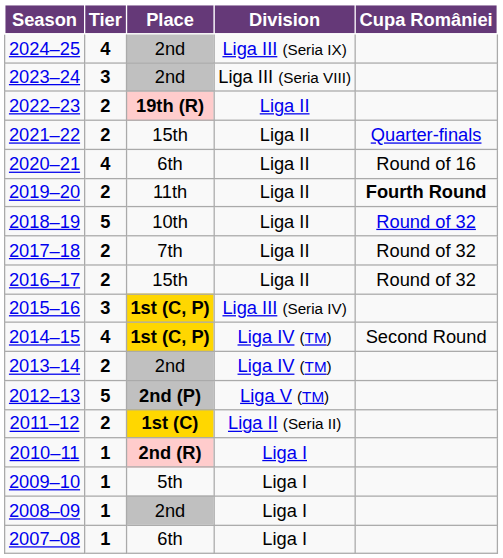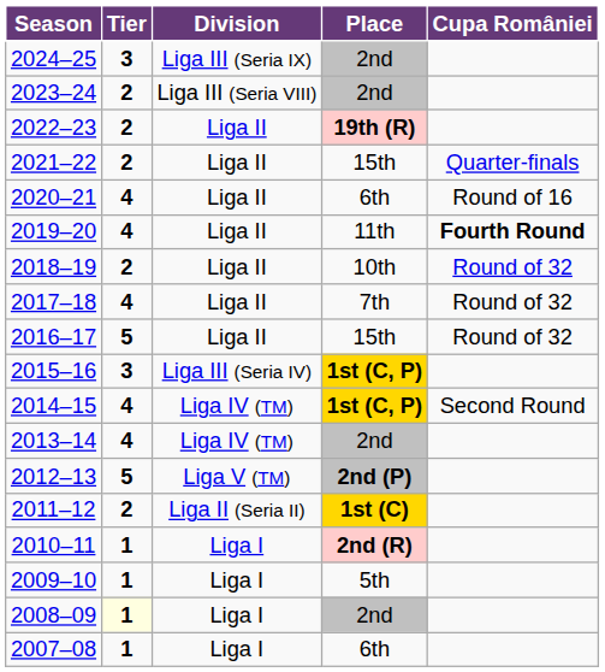columns swapped: Division <-> Place
2024–25 | Tier: 4 -> 3
2023–24 | Tier: 3 -> 2
2019–20 | Tier: 2 -> 4
2018–19 | Tier: 5 -> 2
2017–18 | Tier: 2 -> 4
2016–17 | Tier: 2 -> 5
2013–14 | Tier: 2 -> 4
2008–09 | Tier: no background -> lightyellow background
